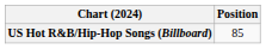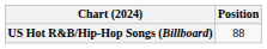US Hot R&B/Hip-Hop Songs (Billboard) | Position: 85 -> 88
